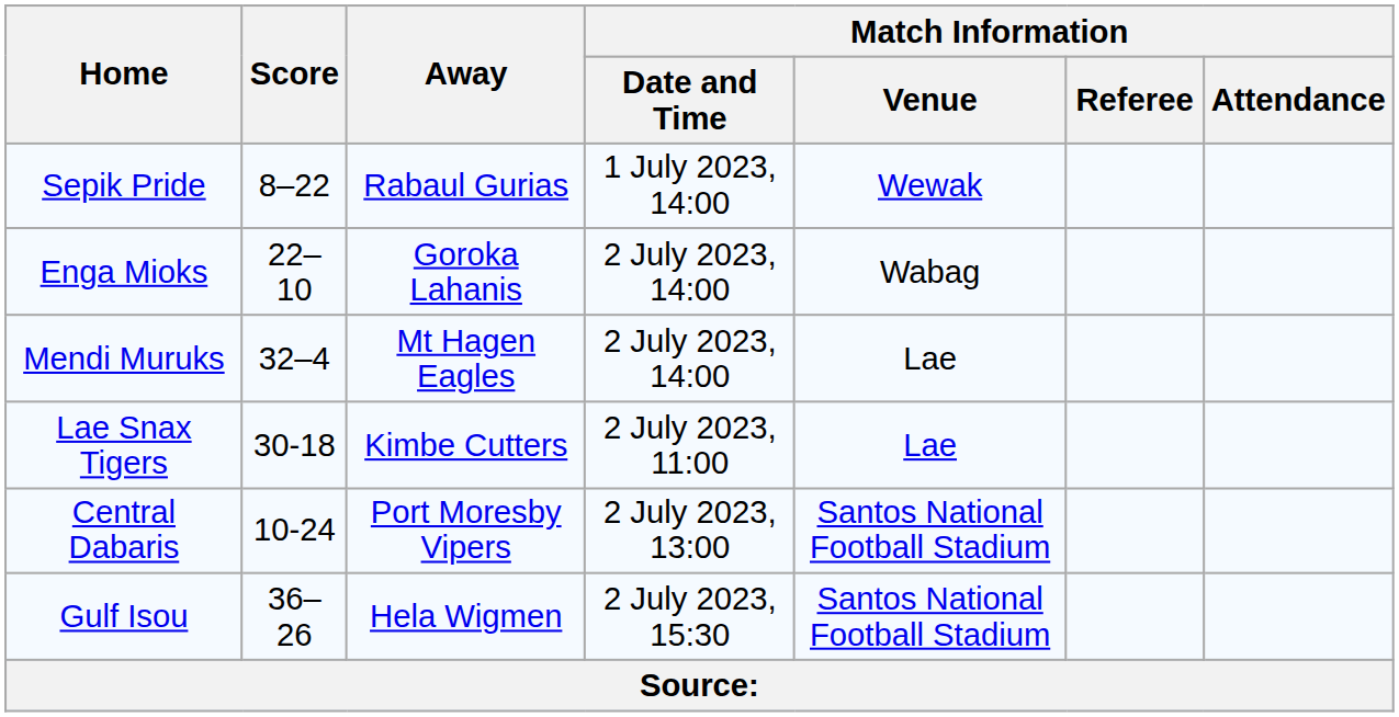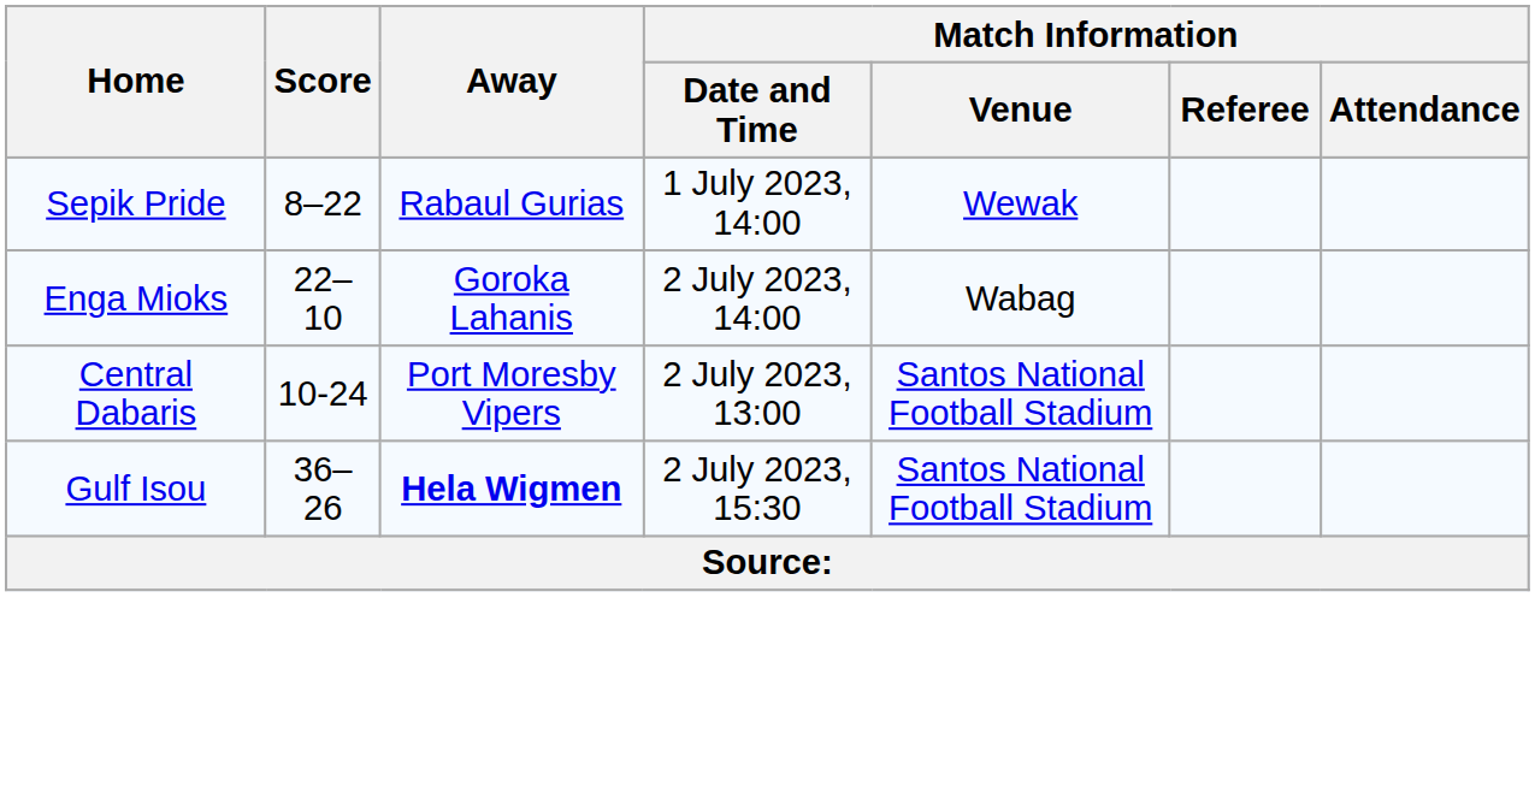- row: Mendi Muruks | 32–4 | Mt Hagen Eagles | 2 July 2023, 14:00 | Lae
- row: Lae Snax Tigers | 30-18 | Kimbe Cutters | 2 July 2023, 11:00 | Lae
Gulf Isou | Away: normal -> bold
